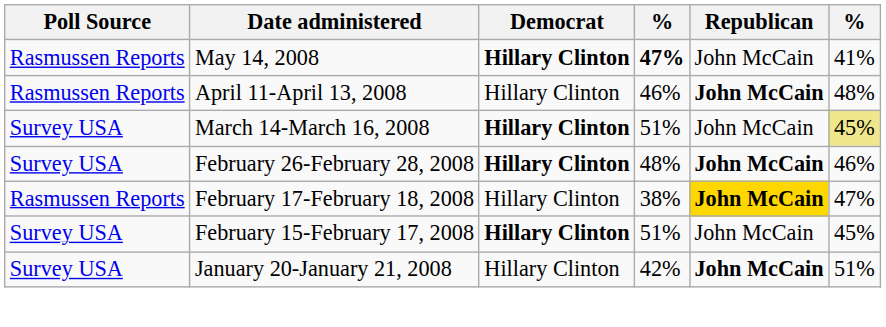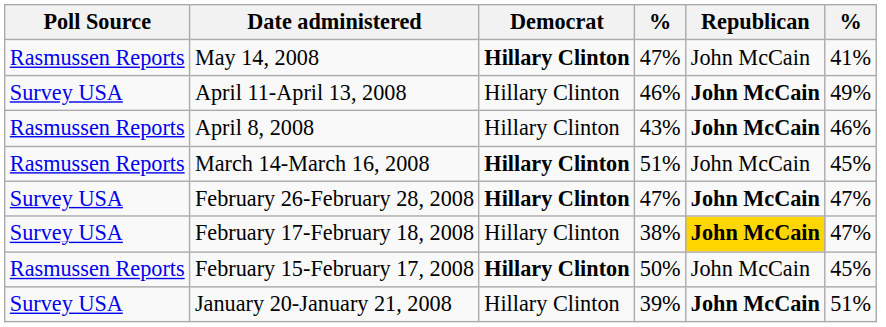May 14, 2008 | column 4: bold -> normal
April 11-April 13, 2008 | Poll Source: Rasmussen Reports -> Survey USA
April 11-April 13, 2008 | column 6: 48% -> 49%
+ row: Rasmussen Reports | April 8, 2008 | Hillary Clinton | 43% | John McCain | 46%
March 14-March 16, 2008 | Poll Source: Survey USA -> Rasmussen Reports
March 14-March 16, 2008 | column 6: khaki background -> no background
February 26-February 28, 2008 | column 4: 48% -> 47%
February 26-February 28, 2008 | column 6: 46% -> 47%
February 17-February 18, 2008 | Poll Source: Rasmussen Reports -> Survey USA
February 15-February 17, 2008 | Poll Source: Survey USA -> Rasmussen Reports
February 15-February 17, 2008 | column 4: 51% -> 50%
January 20-January 21, 2008 | column 4: 42% -> 39%
